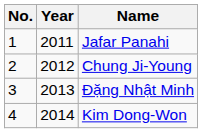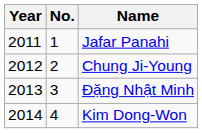columns swapped: No. <-> Year
